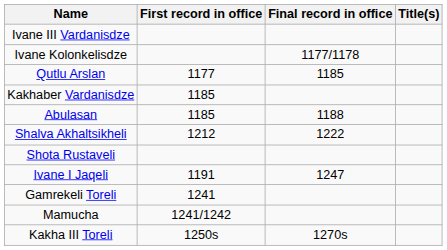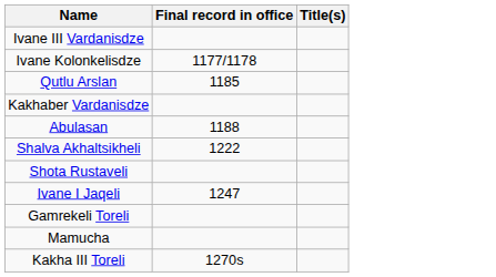- column: First record in office | 1177 | 1185 | 1185 | 1212 | 1191 | 1241 | 1241/1242 | 1250s
